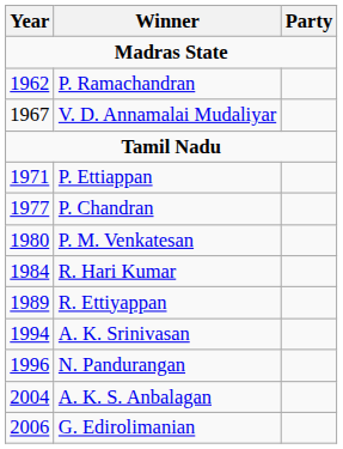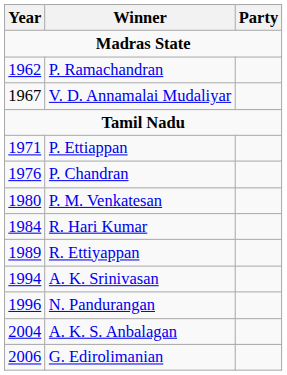P. Chandran | Year: 1977 -> 1976
